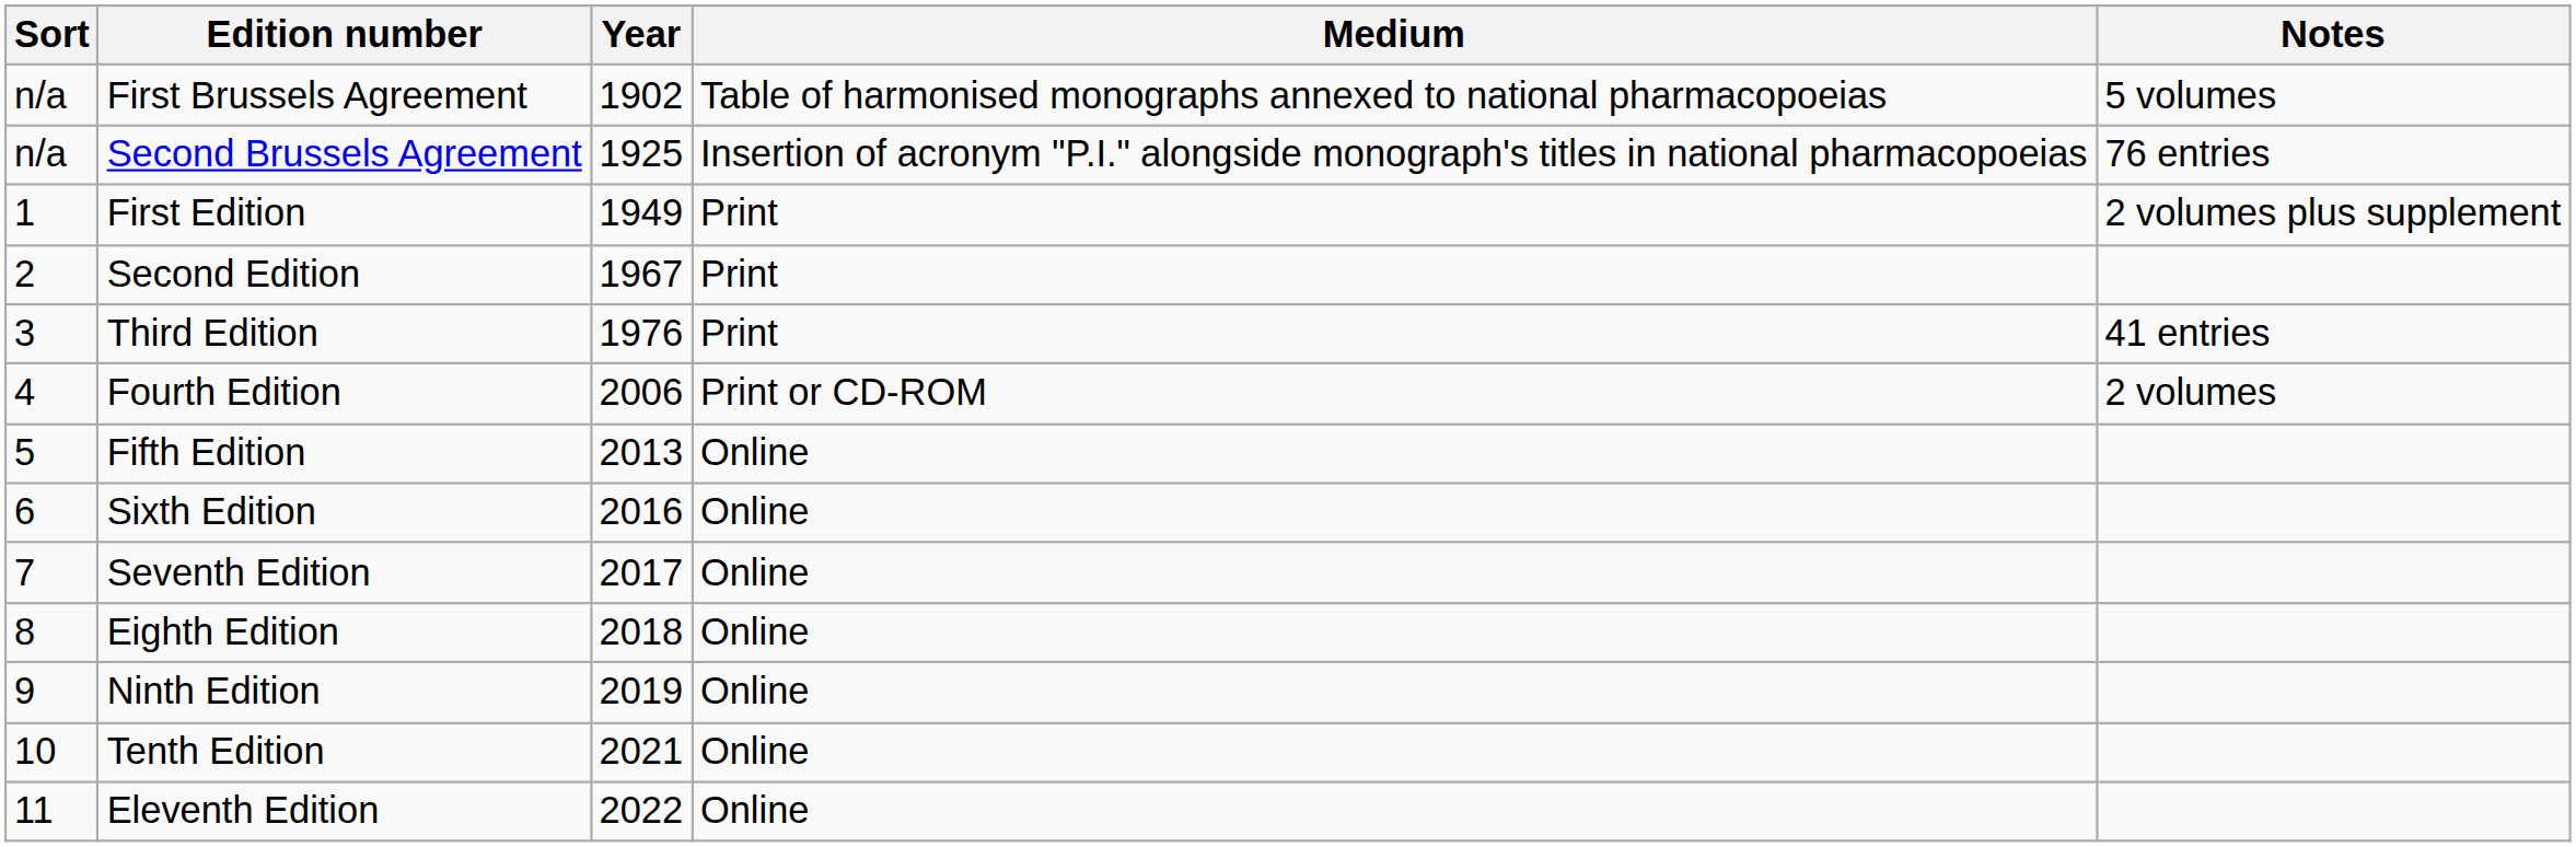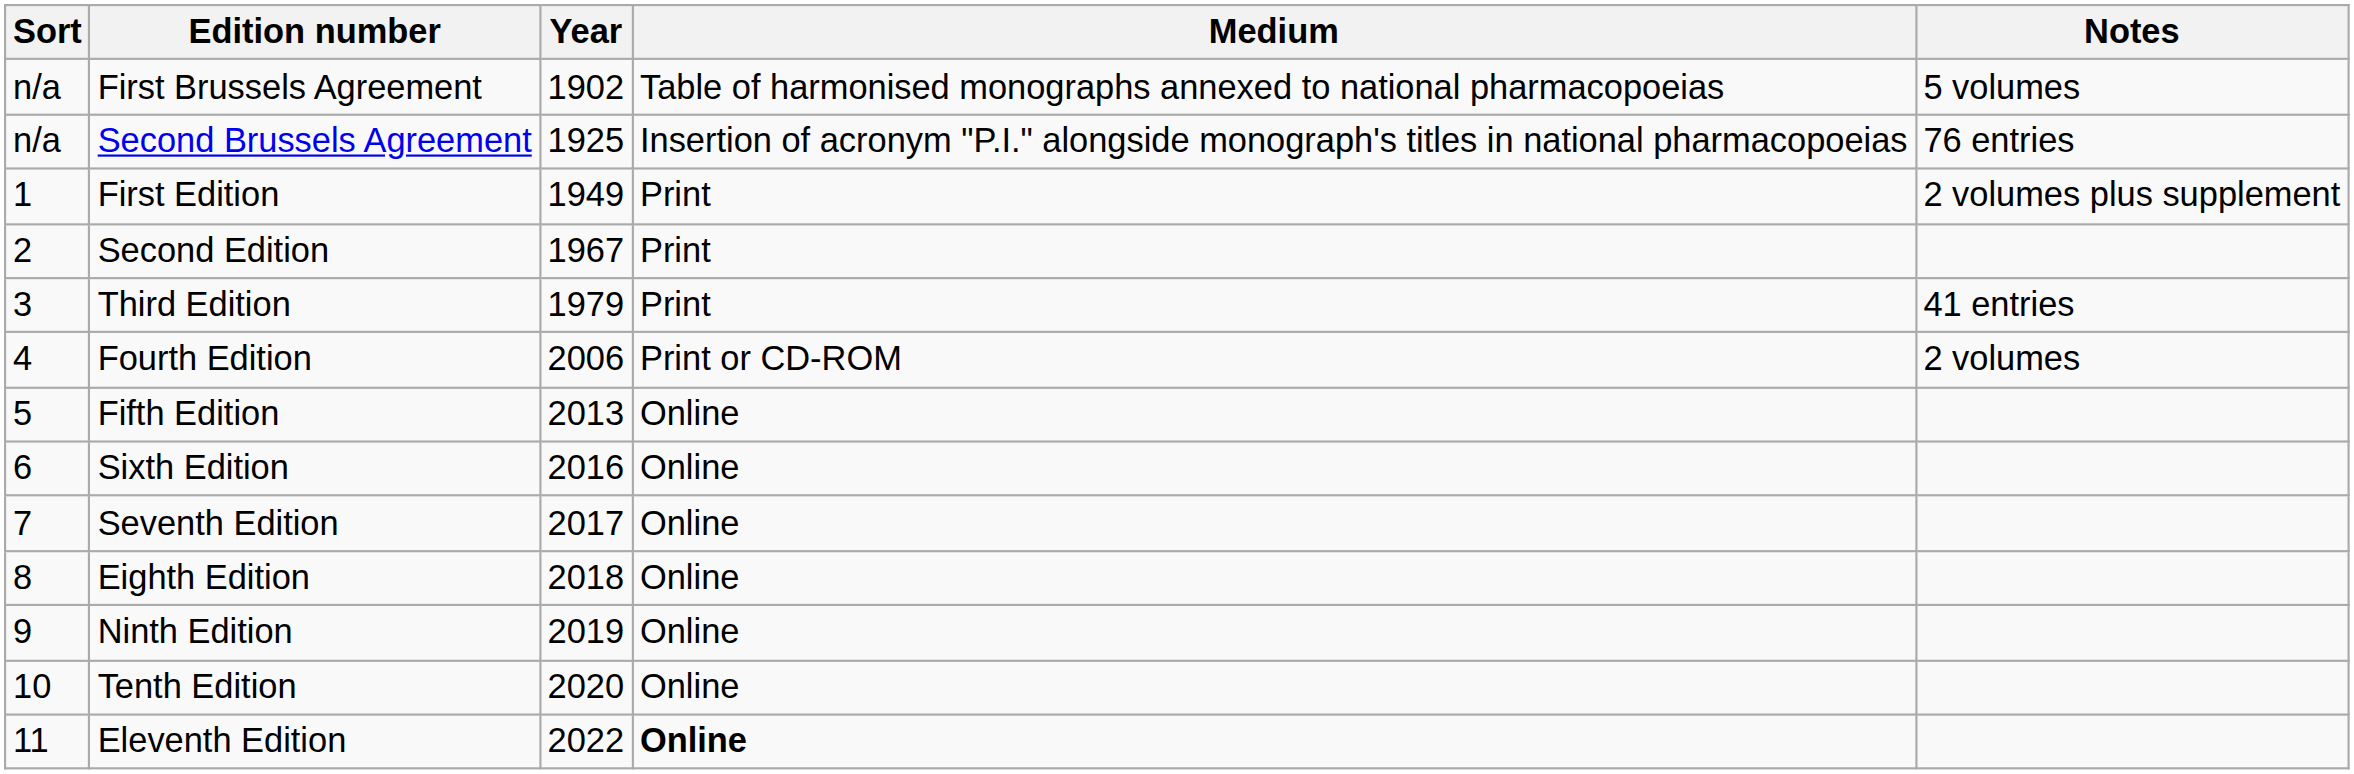Third Edition | Year: 1976 -> 1979
Tenth Edition | Year: 2021 -> 2020
Eleventh Edition | Medium: normal -> bold
